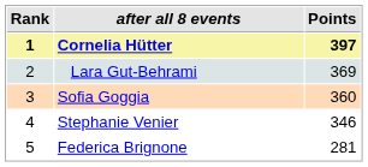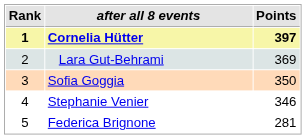Sofia Goggia | Points: 360 -> 350
